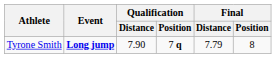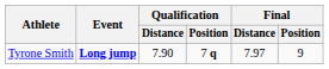Tyrone Smith | Final / Distance: 7.79 -> 7.97
Tyrone Smith | Final / Position: 8 -> 9
